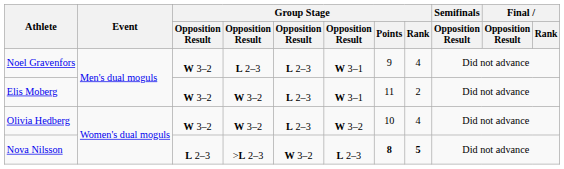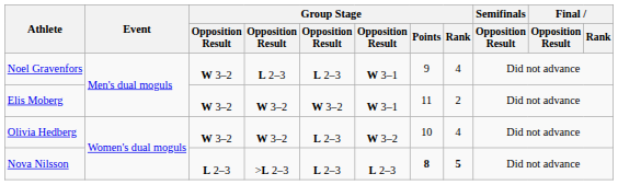Elis Moberg | column 5: L 2–3 -> W 3–2
Nova Nilsson | column 5: W 3–2 -> L 2–3
